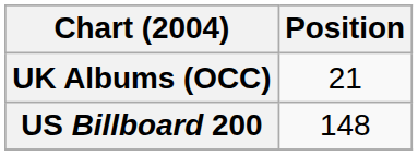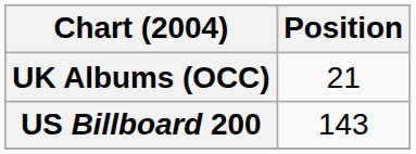US Billboard 200 | Position: 148 -> 143
